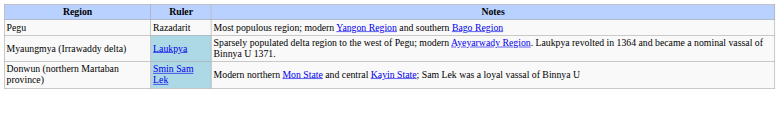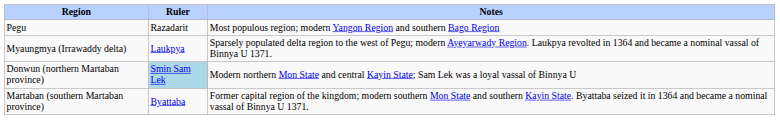Myaungmya (Irrawaddy delta) | Ruler: lightblue background -> no background
+ row: Martaban (southern Martaban province) | Byattaba | Former capital region of the kingdom; modern southern Mon State and southern Kayin State. Byattaba seized it in 1364 and became a nominal vassal of Binnya U 1371.
